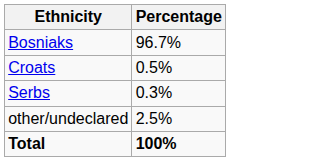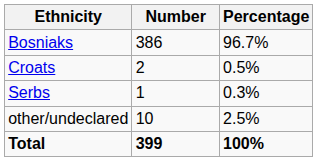+ column: Number | 386 | 2 | 1 | 10 | 399
